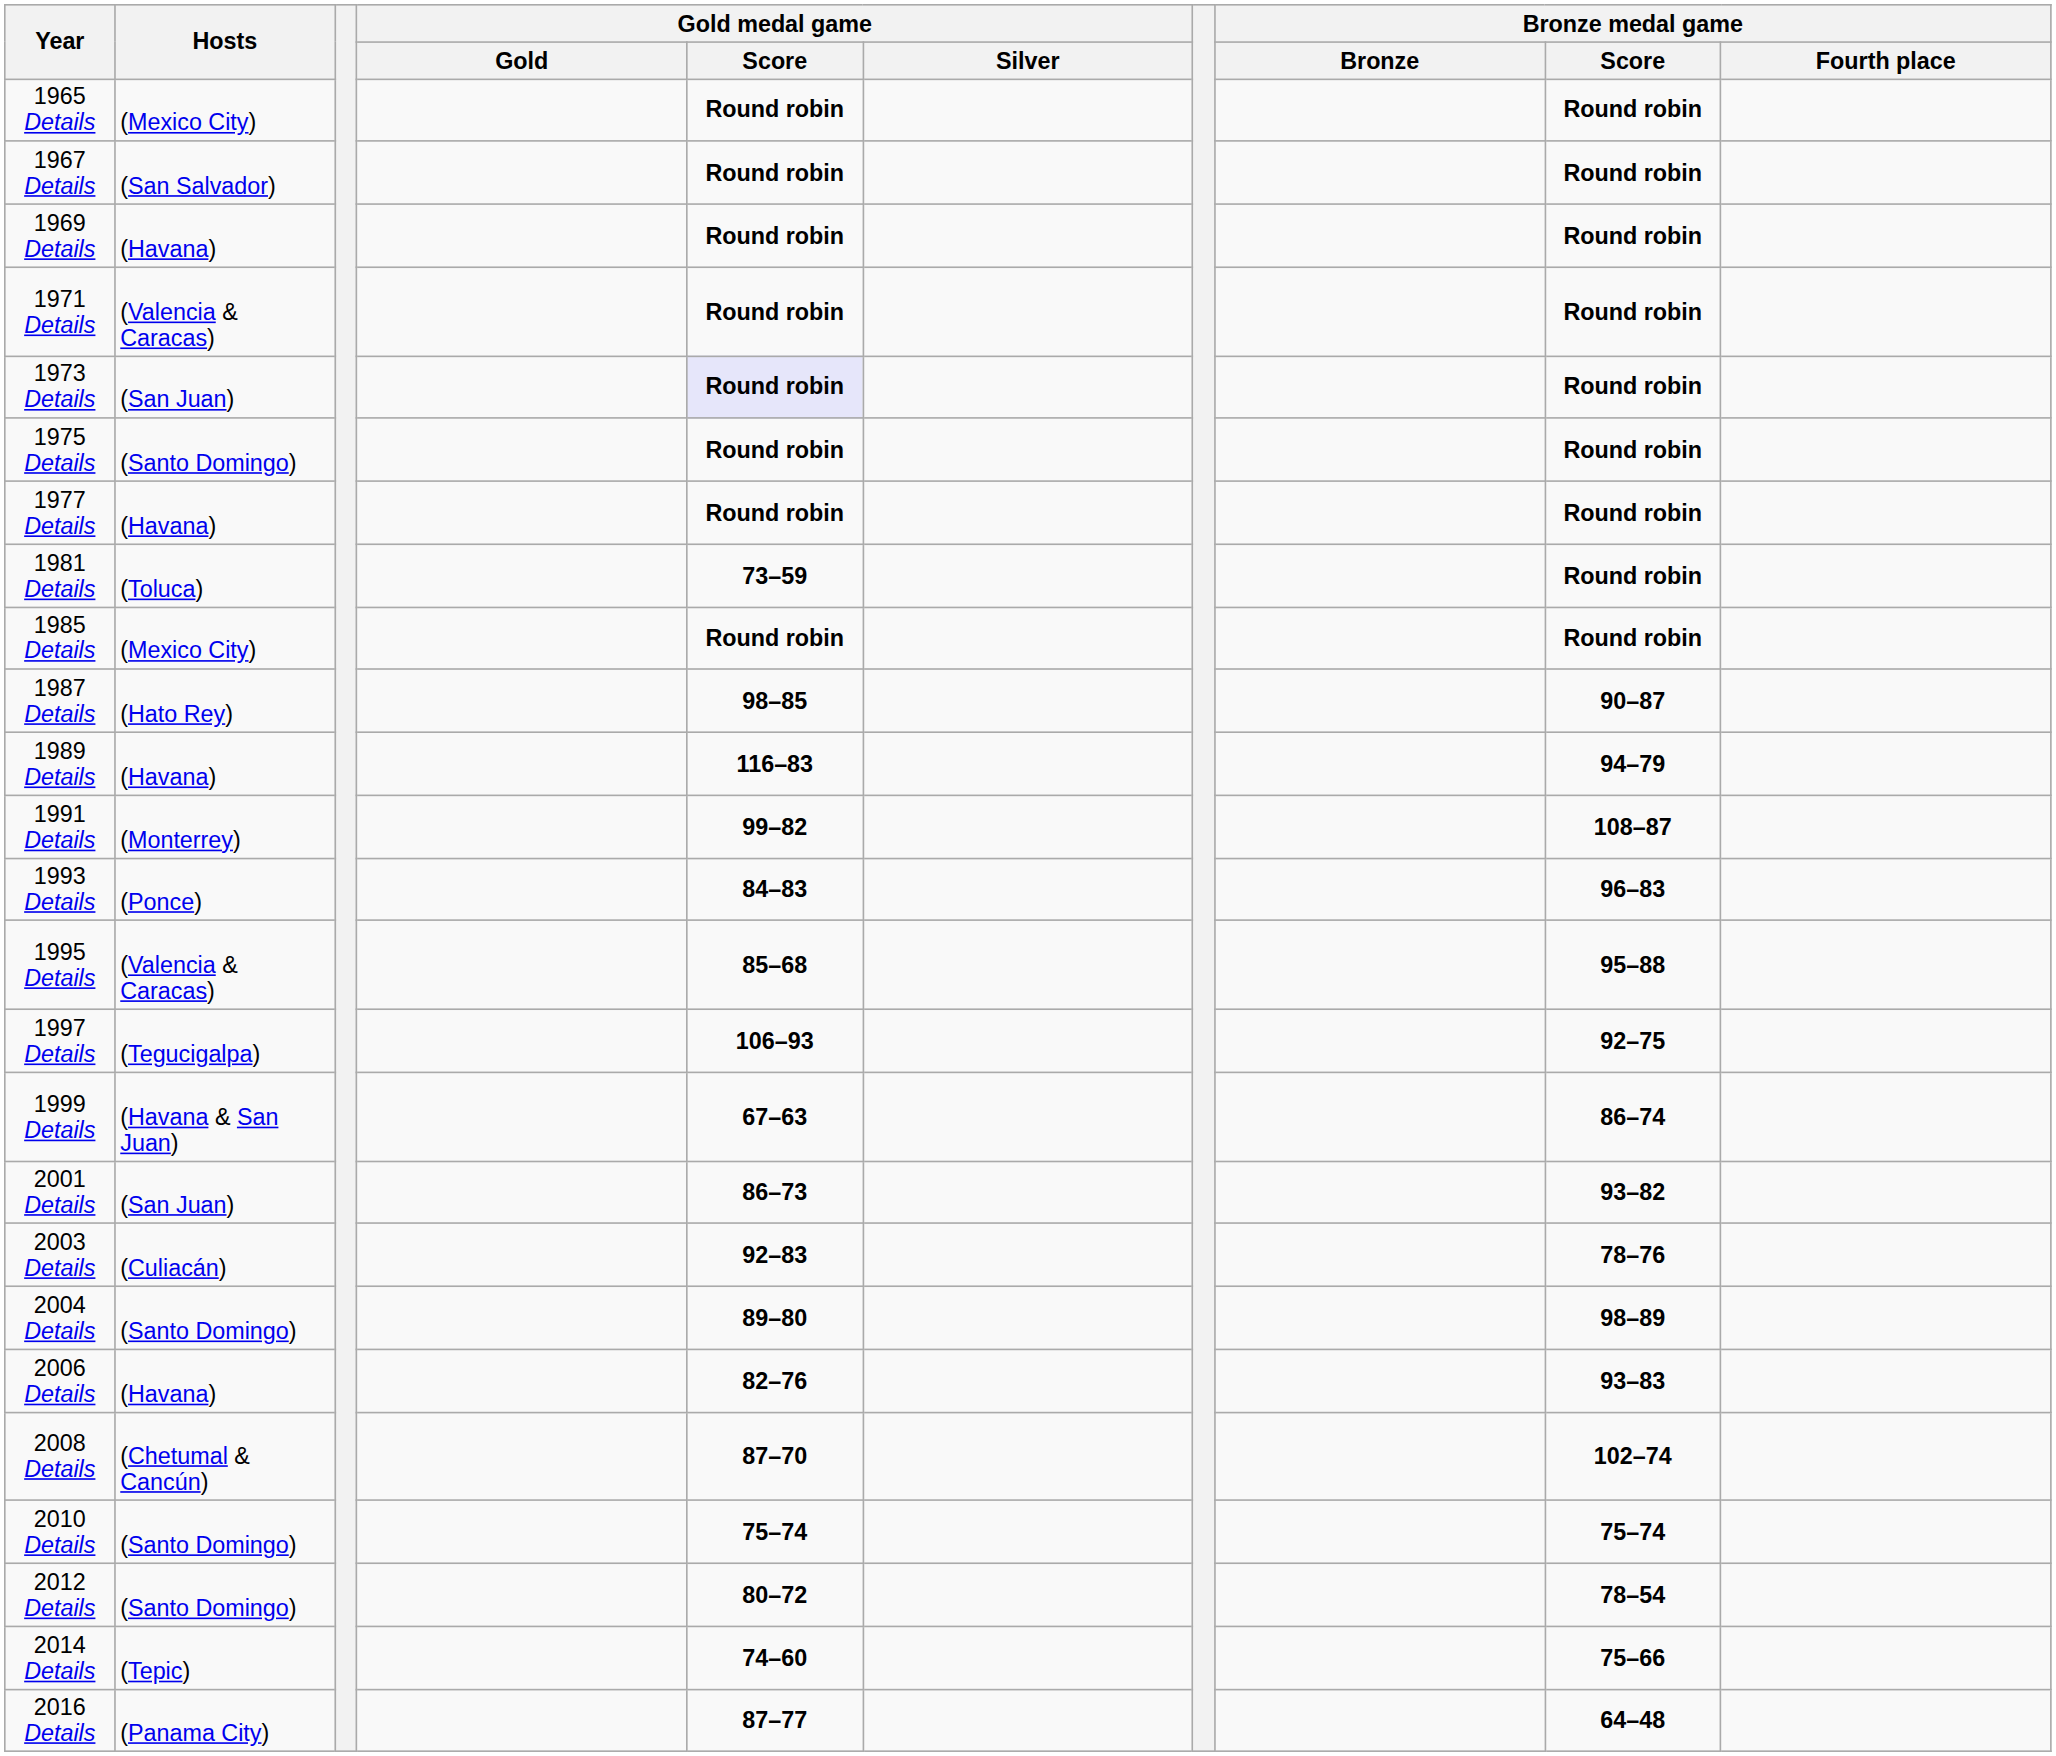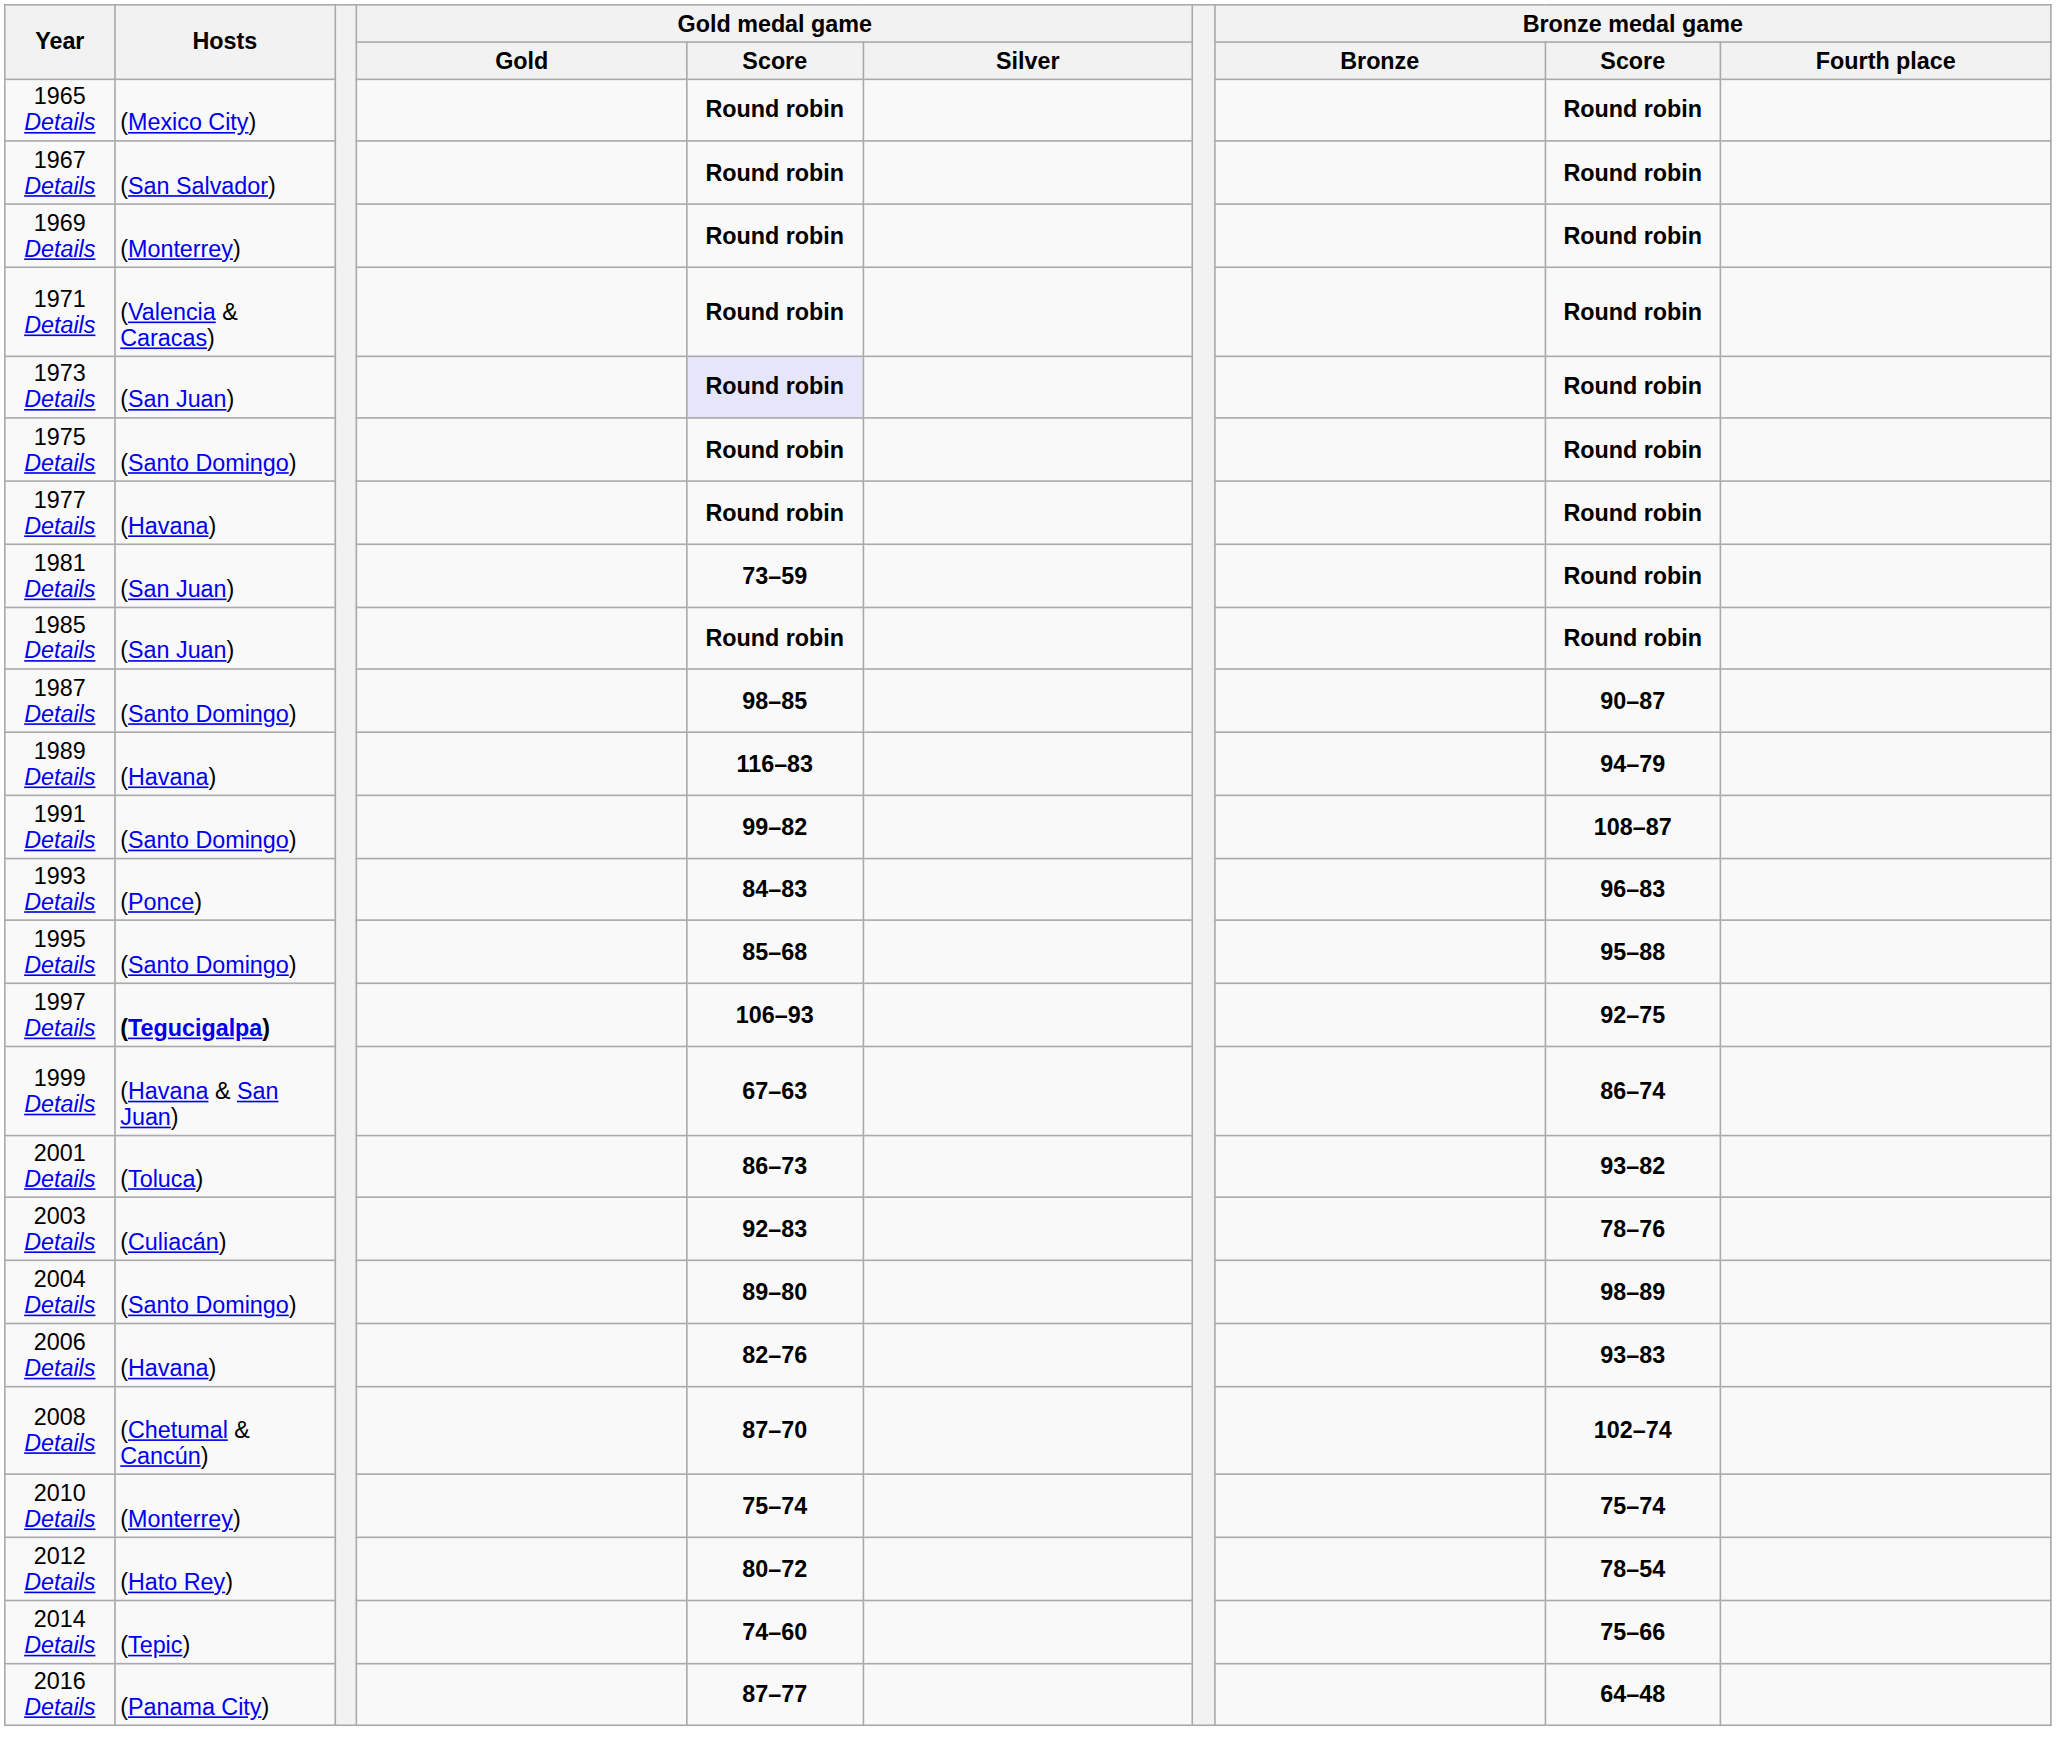1969 Details | Hosts: (Havana) -> (Monterrey)
1981 Details | Hosts: (Toluca) -> (San Juan)
1985 Details | Hosts: (Mexico City) -> (San Juan)
1987 Details | Hosts: (Hato Rey) -> (Santo Domingo)
1991 Details | Hosts: (Monterrey) -> (Santo Domingo)
1995 Details | Hosts: (Valencia & Caracas) -> (Santo Domingo)
1997 Details | Hosts: normal -> bold
2001 Details | Hosts: (San Juan) -> (Toluca)
2010 Details | Hosts: (Santo Domingo) -> (Monterrey)
2012 Details | Hosts: (Santo Domingo) -> (Hato Rey)
